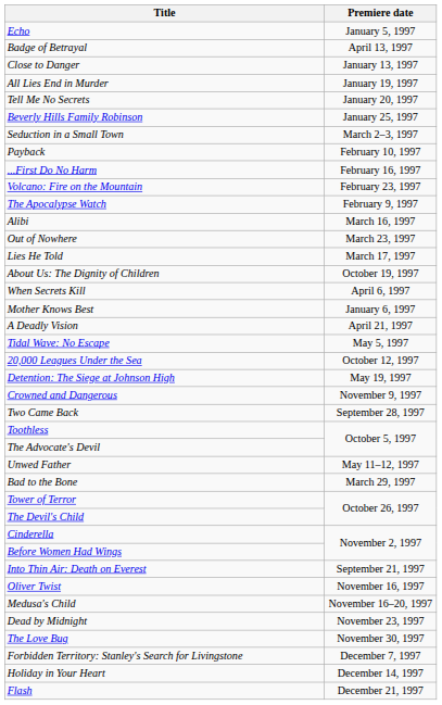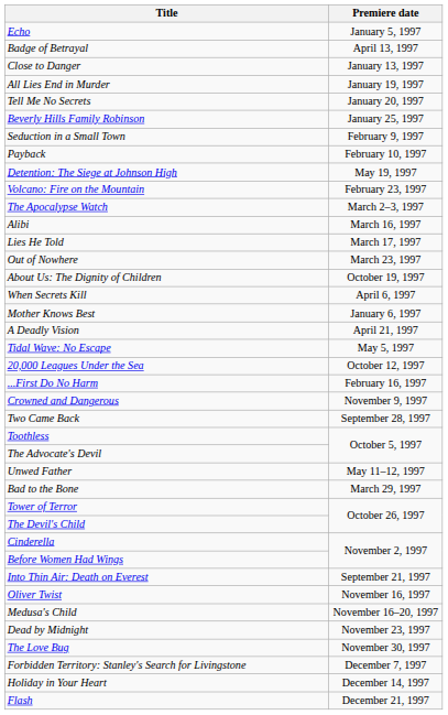Seduction in a Small Town | Premiere date: March 2–3, 1997 -> February 9, 1997
rows swapped: ...First Do No Harm <-> Detention: The Siege at Johnson High
The Apocalypse Watch | Premiere date: February 9, 1997 -> March 2–3, 1997
rows swapped: Lies He Told <-> Out of Nowhere
